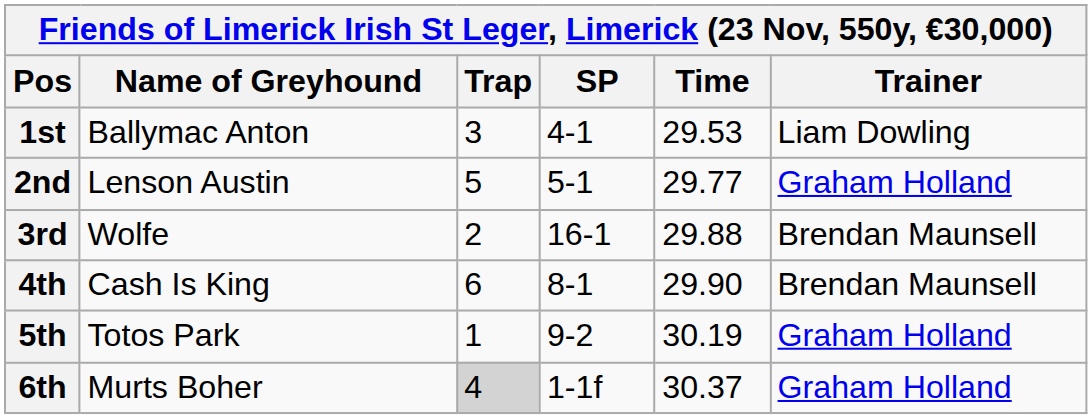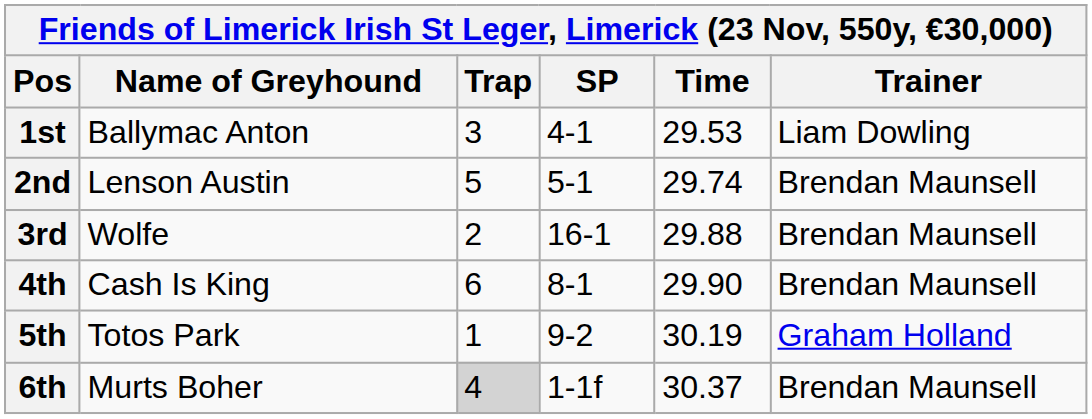2nd | Time: 29.77 -> 29.74
2nd | Trainer: Graham Holland -> Brendan Maunsell
6th | Trainer: Graham Holland -> Brendan Maunsell
